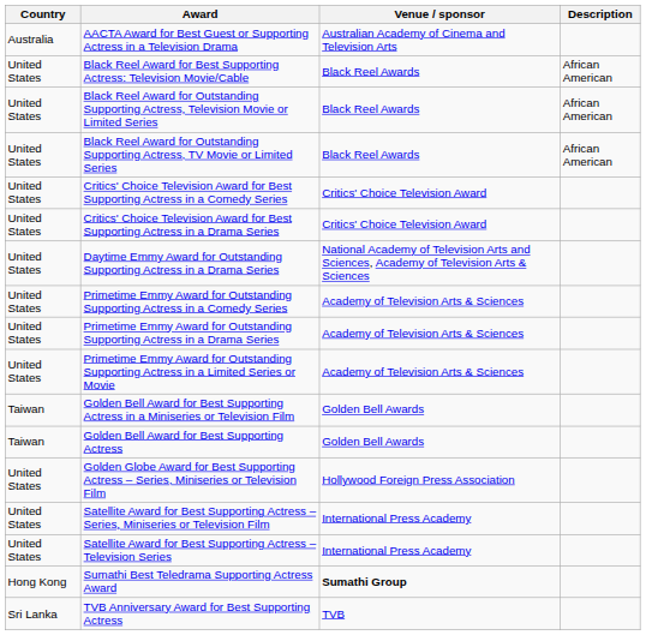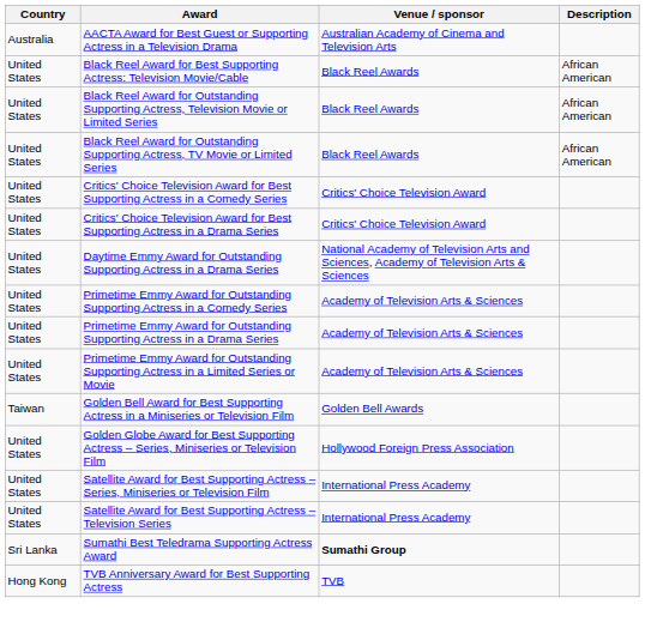- row: Taiwan | Golden Bell Award for Best Supporting Actress | Golden Bell Awards
Sumathi Best Teledrama Supporting Actress Award | Country: Hong Kong -> Sri Lanka
TVB Anniversary Award for Best Supporting Actress | Country: Sri Lanka -> Hong Kong
